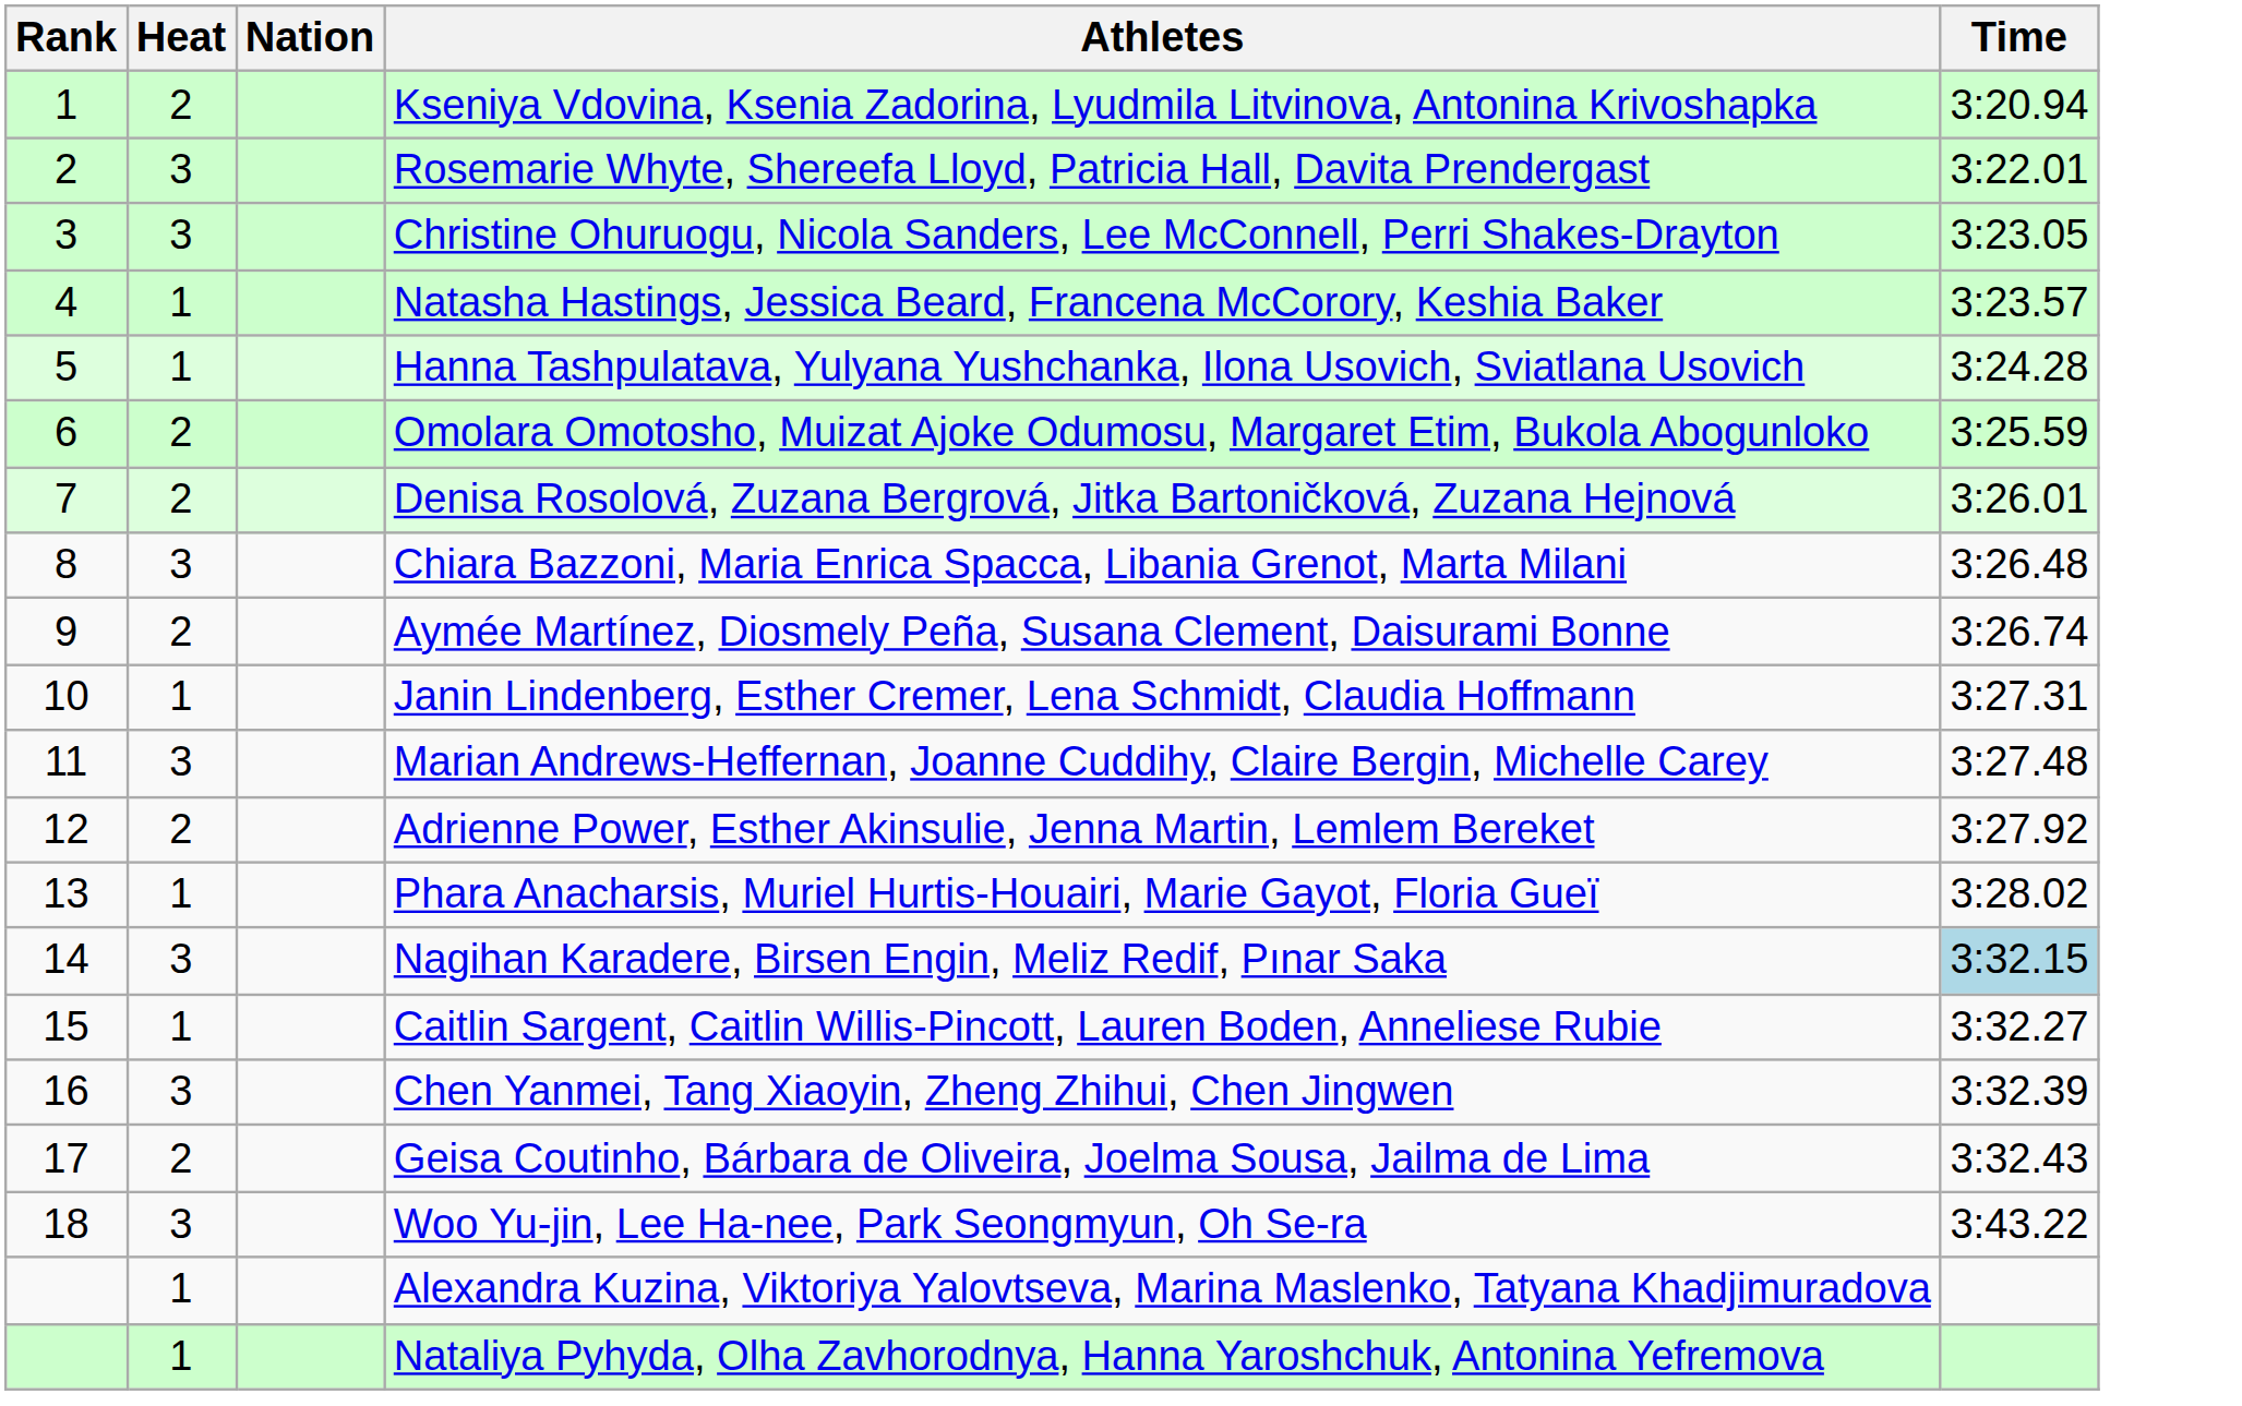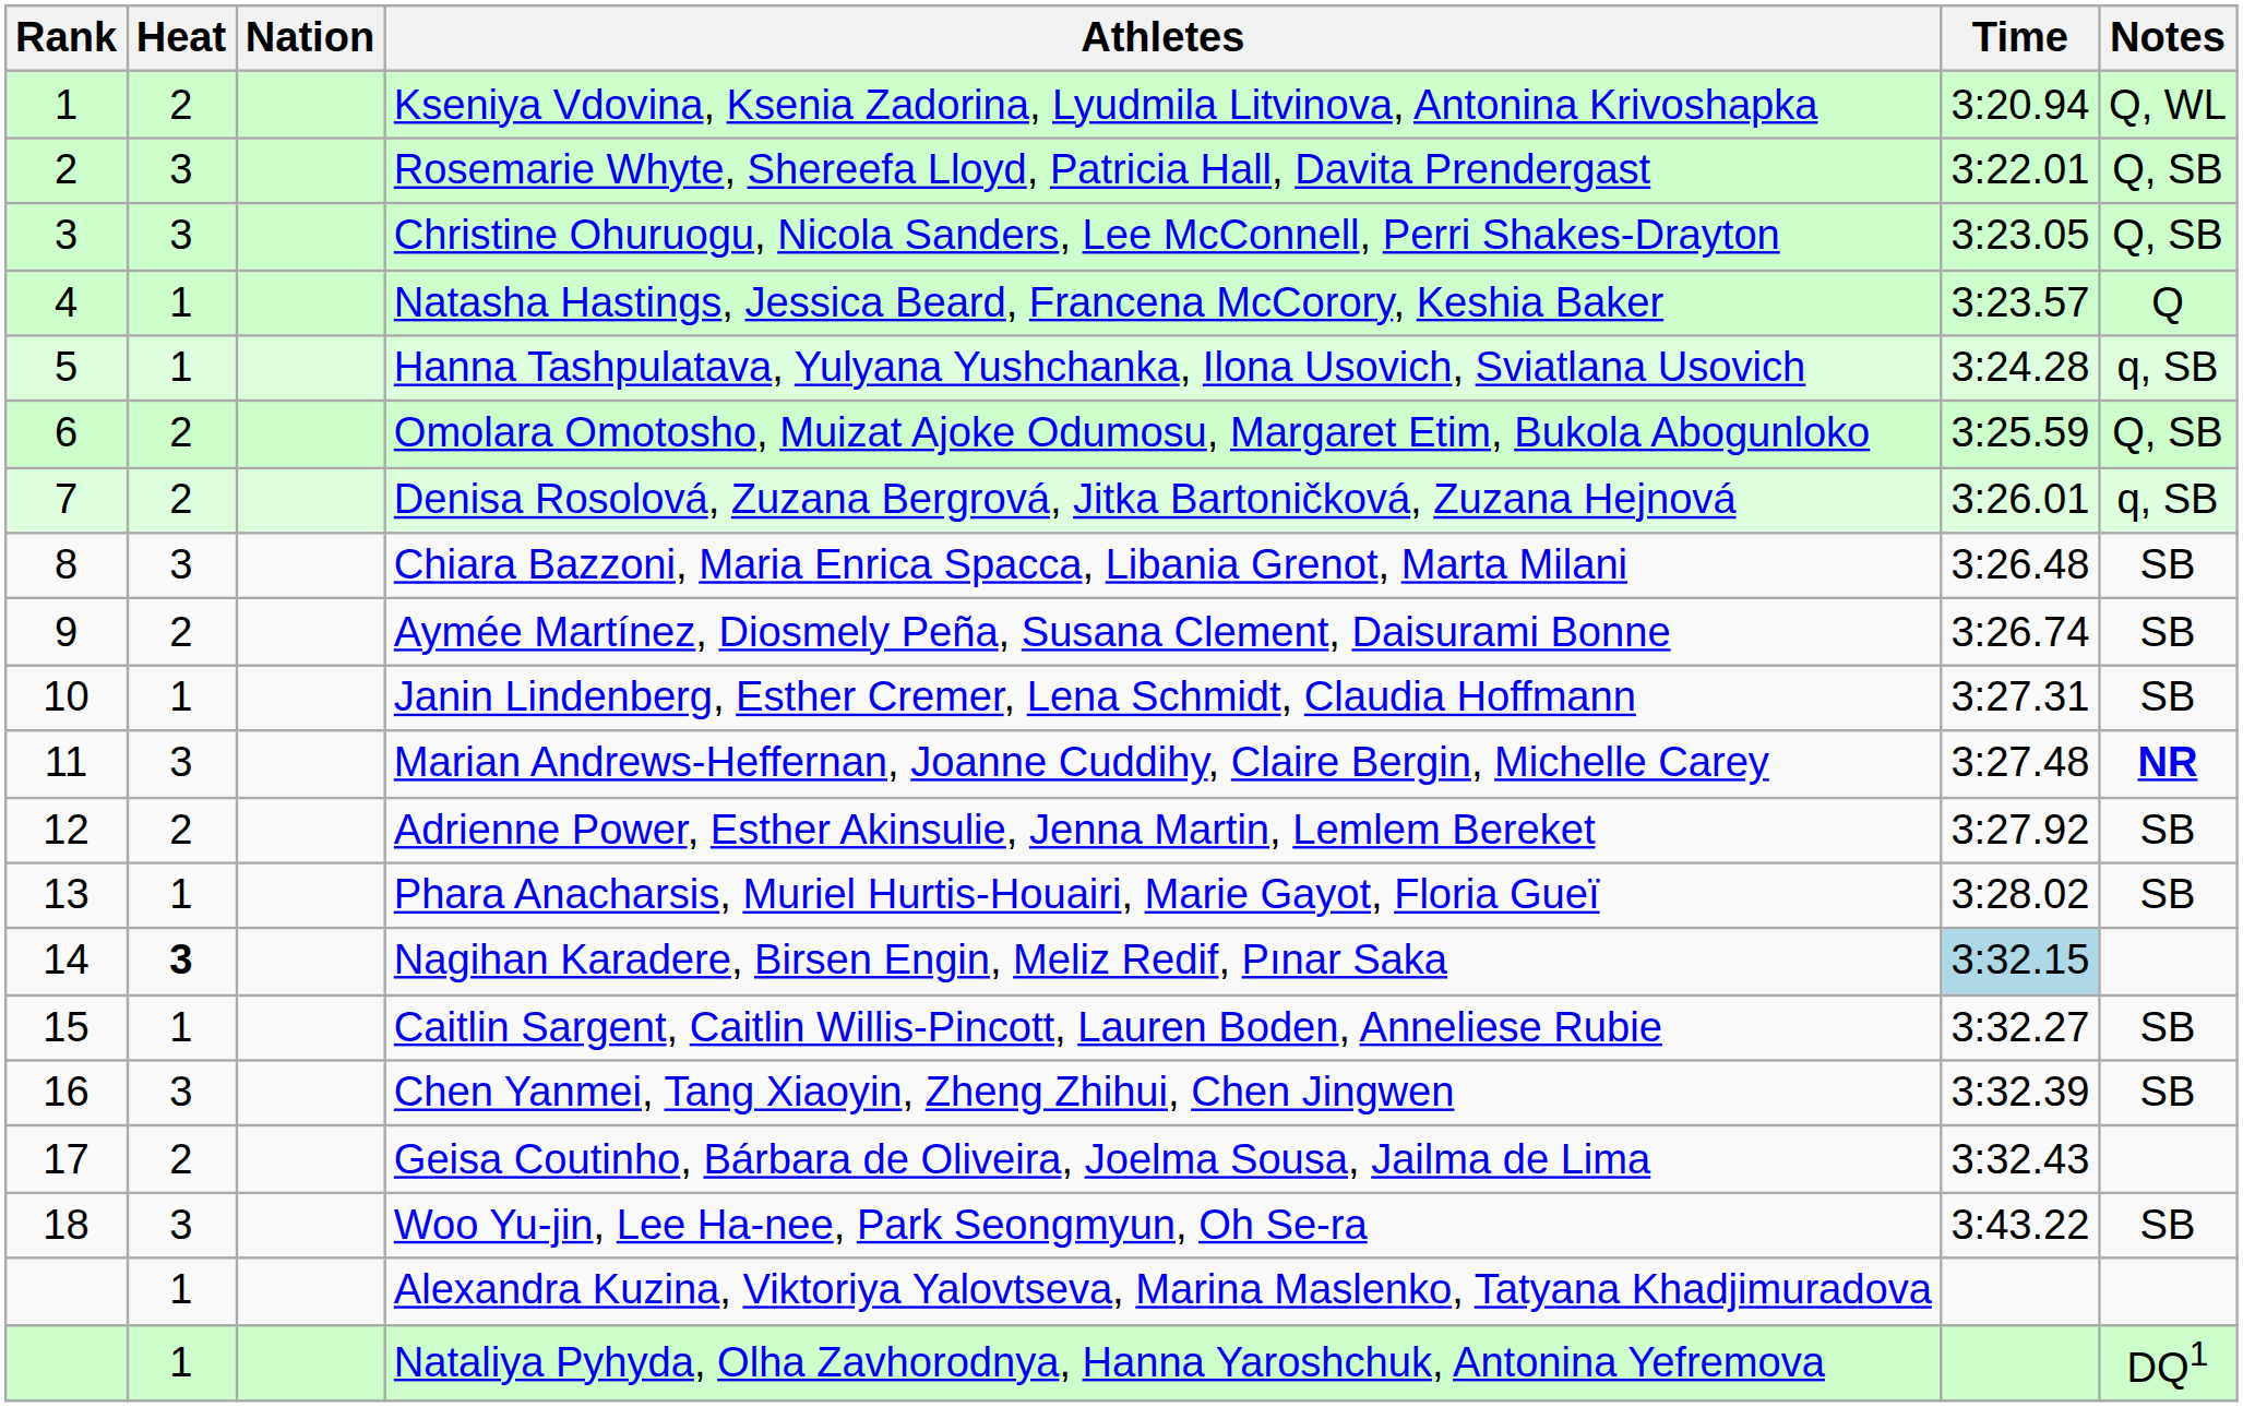+ column: Notes | Q, WL | Q, SB | Q, SB | Q | q, SB | Q, SB | q, SB | SB | SB | SB | NR | SB | SB | SB | SB | SB | DQ1
Nagihan Karadere, Birsen Engin, Meliz Redif, Pınar Saka | Heat: normal -> bold
